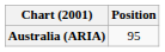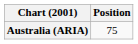Australia (ARIA) | Position: 95 -> 75
